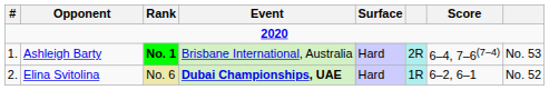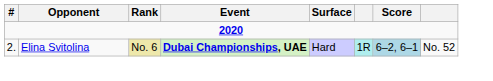- row: 1. | Ashleigh Barty | No. 1 | Brisbane International, Australia | Hard | 2R | 6–4, 7–6(7–4) | No. 53
Elina Svitolina | Score: no background -> lightblue background
